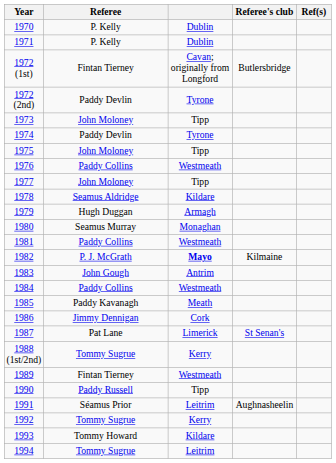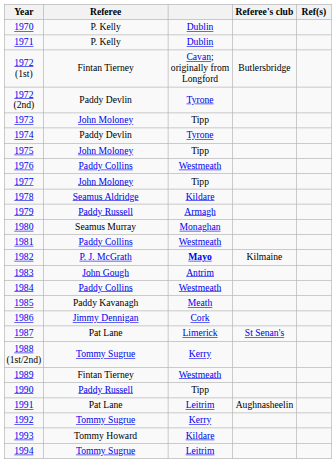1979 | Referee: Hugh Duggan -> Paddy Russell
1991 | Referee: Séamus Prior -> Pat Lane
